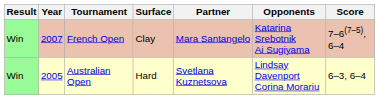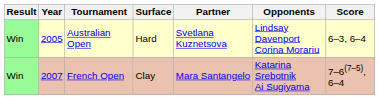rows swapped: Australian Open <-> French Open
